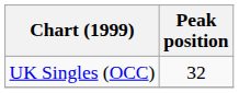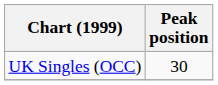UK Singles (OCC) | Peak position: 32 -> 30
